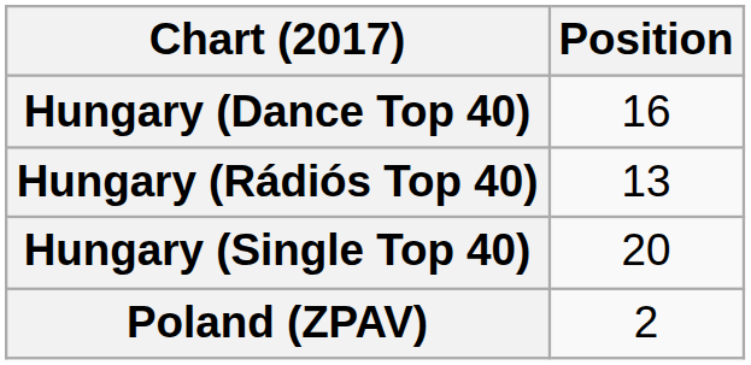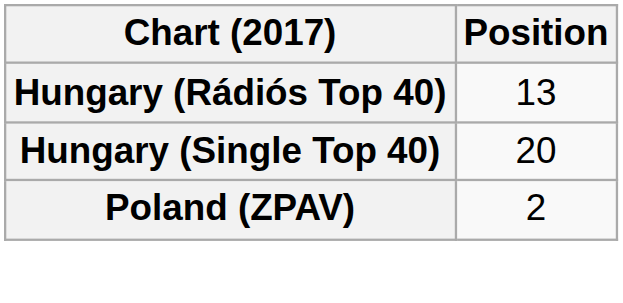- row: Hungary (Dance Top 40) | 16
